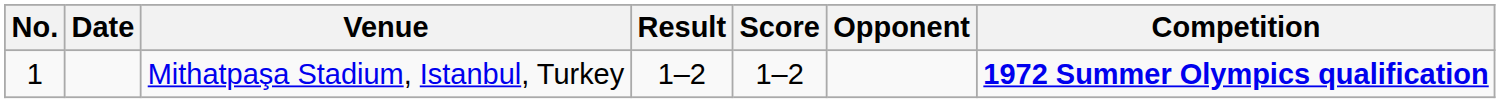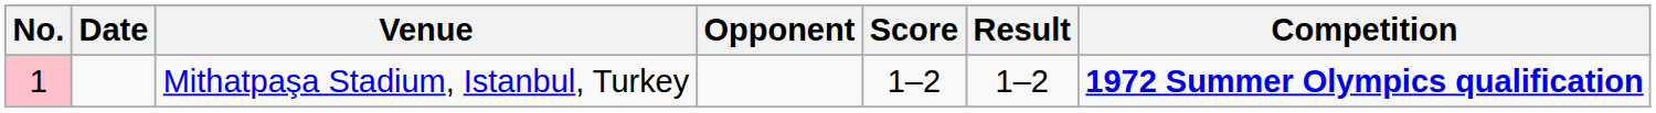columns swapped: Opponent <-> Result
Mithatpaşa Stadium, Istanbul, Turkey | No.: no background -> pink background
